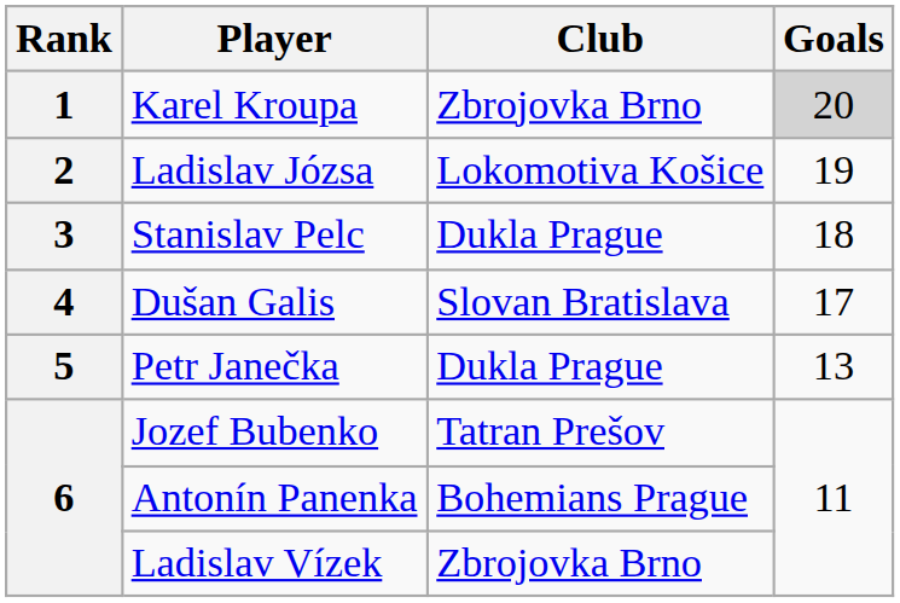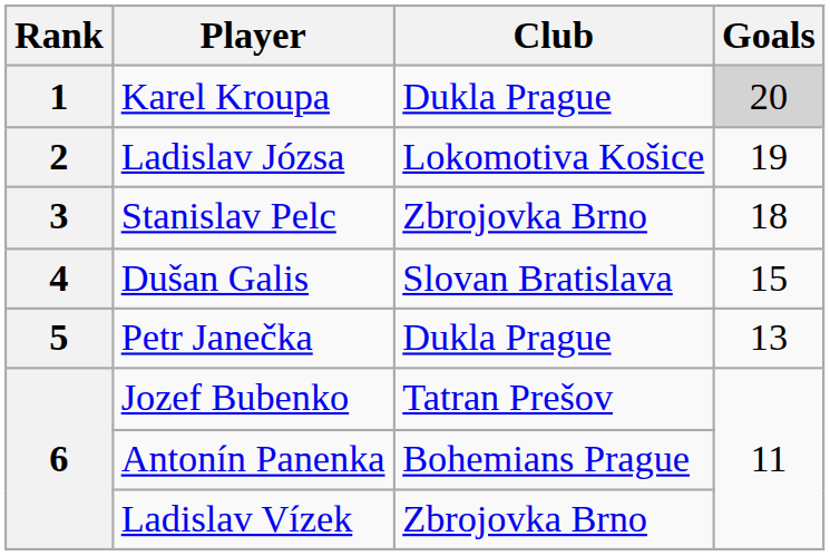Karel Kroupa | Club: Zbrojovka Brno -> Dukla Prague
Stanislav Pelc | Club: Dukla Prague -> Zbrojovka Brno
Dušan Galis | Goals: 17 -> 15
